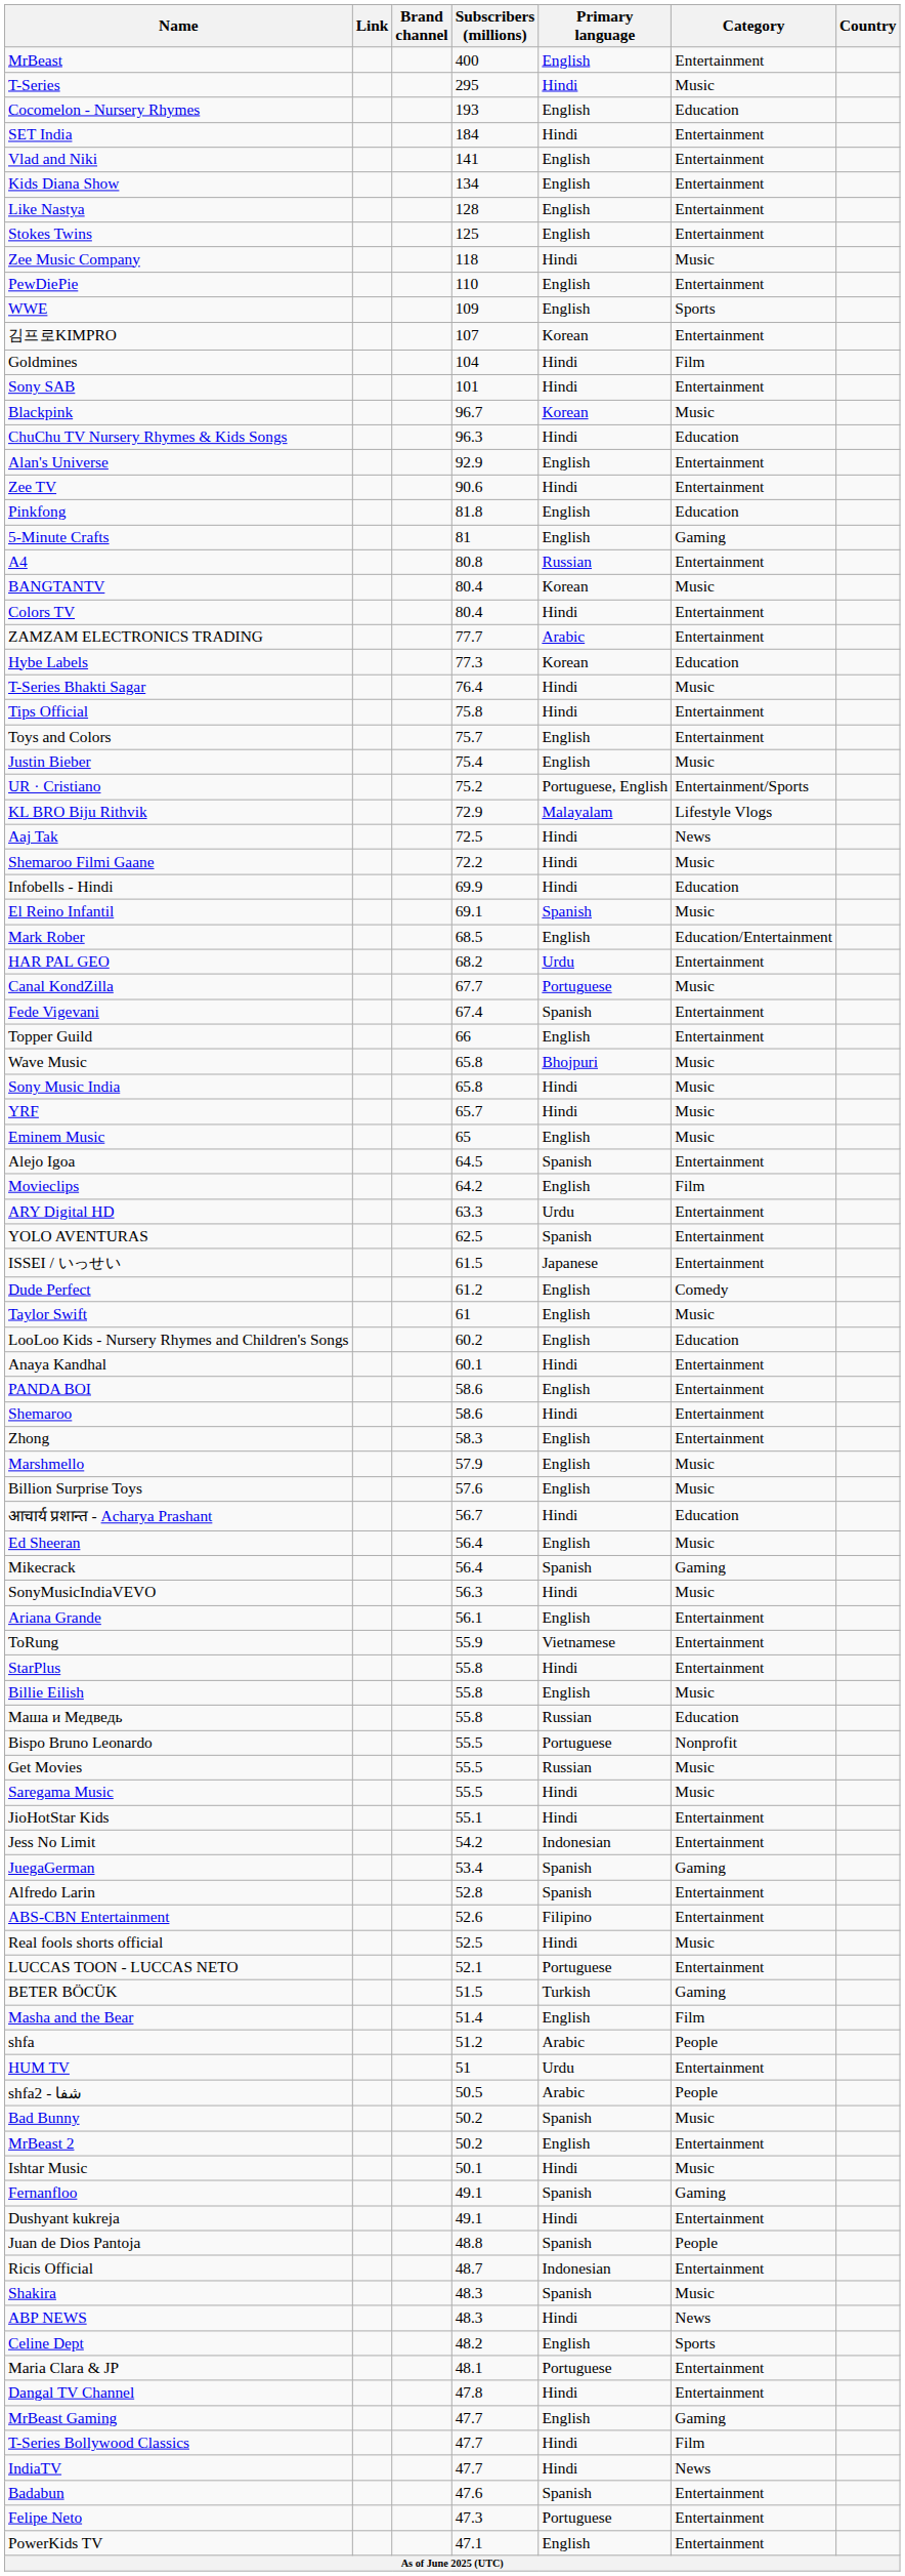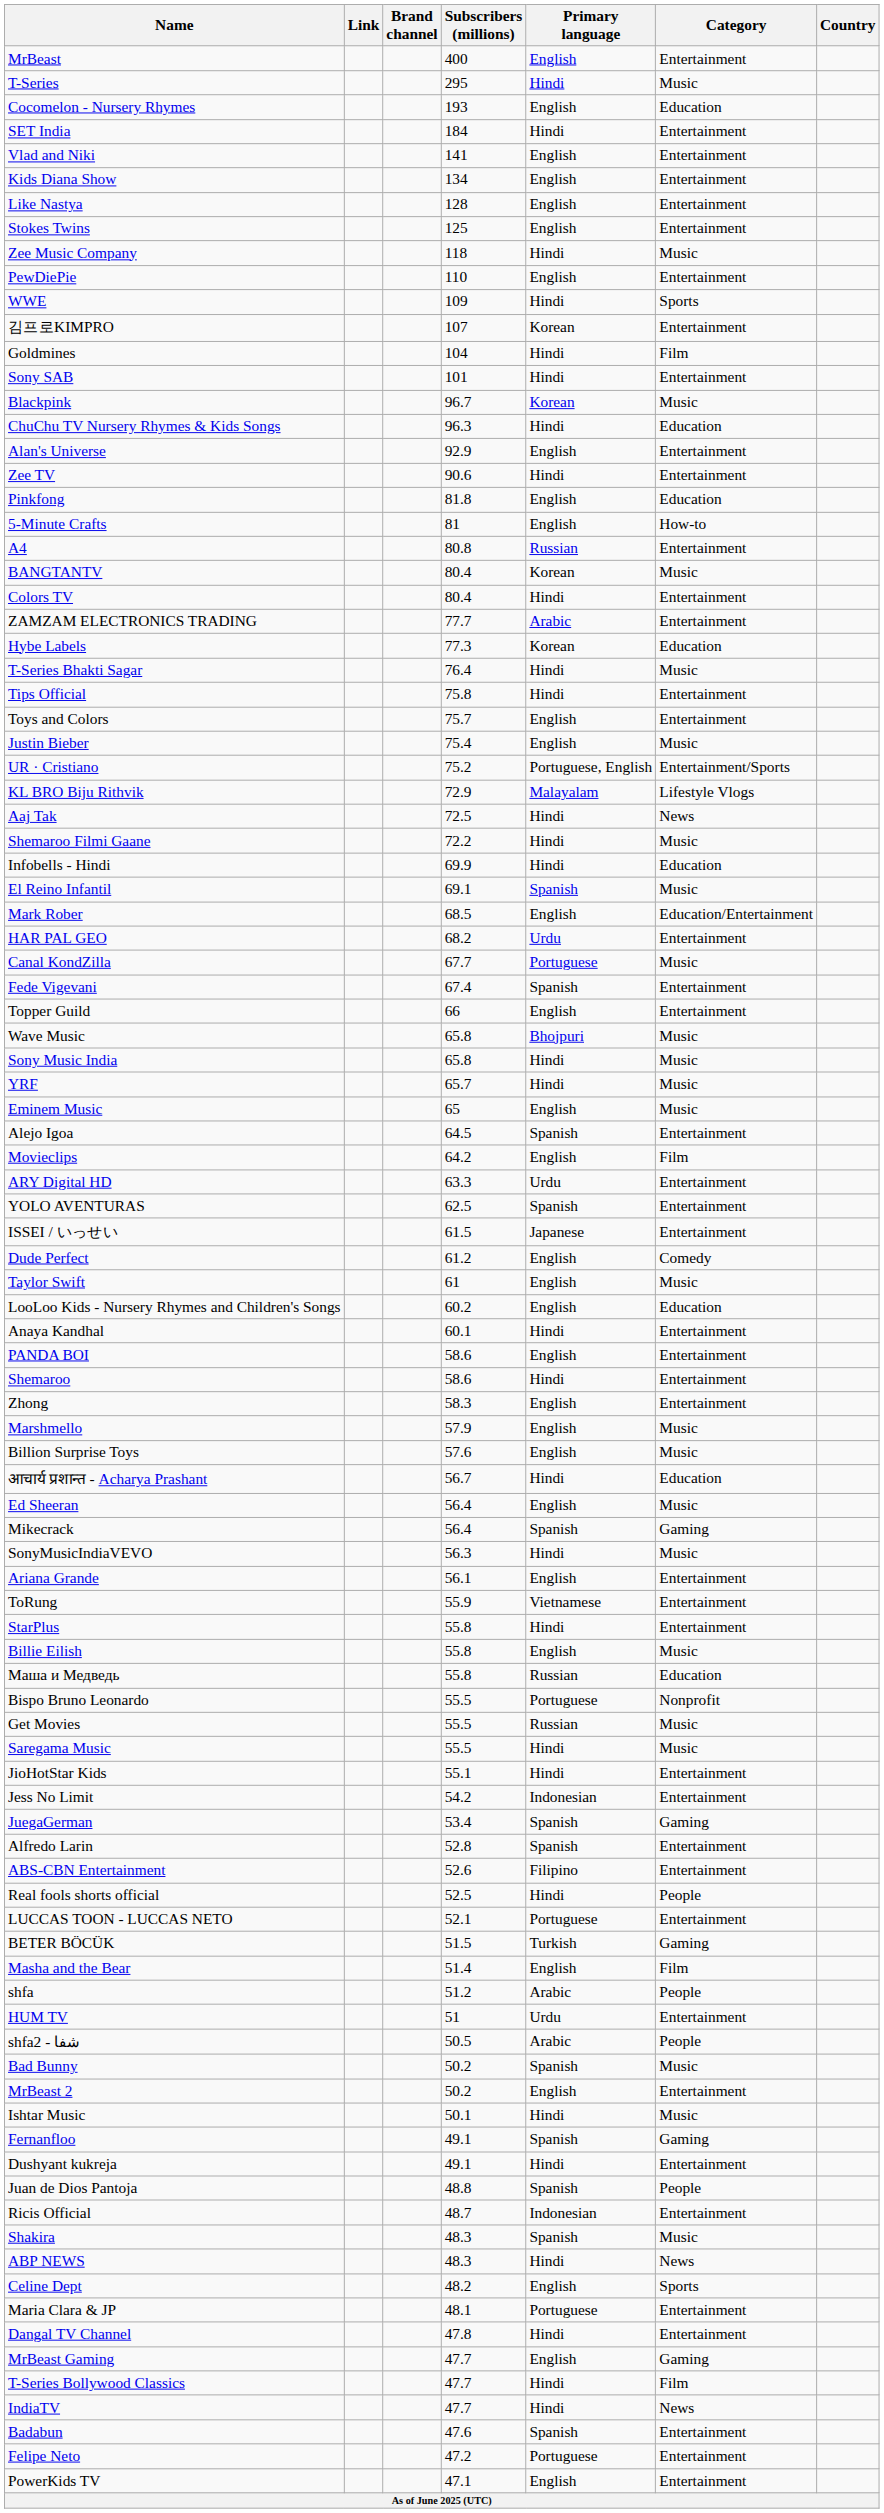WWE | Primary language: English -> Hindi
5-Minute Crafts | Category: Gaming -> How-to
Real fools shorts official | Category: Music -> People
Felipe Neto | Subscribers (millions): 47.3 -> 47.2
